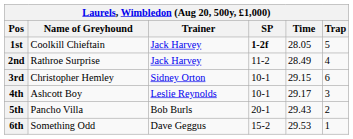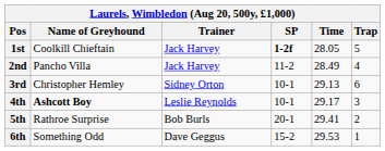2nd | Name of Greyhound: Rathroe Surprise -> Pancho Villa
3rd | Time: 29.15 -> 29.13
4th | Name of Greyhound: normal -> bold
5th | Name of Greyhound: Pancho Villa -> Rathroe Surprise
5th | Time: 29.43 -> 29.41
